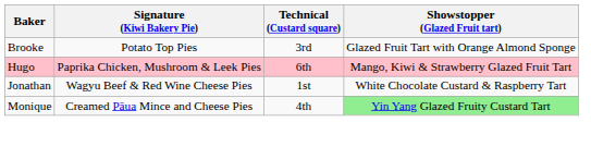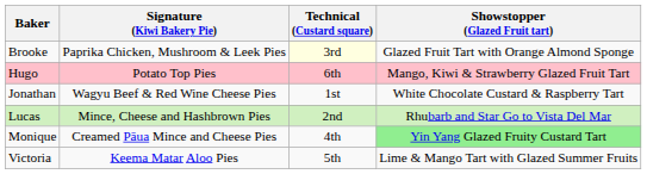Brooke | Signature (Kiwi Bakery Pie): Potato Top Pies -> Paprika Chicken, Mushroom & Leek Pies
Brooke | Technical (Custard square): no background -> lightyellow background
Hugo | Signature (Kiwi Bakery Pie): Paprika Chicken, Mushroom & Leek Pies -> Potato Top Pies
+ row: Lucas | Mince, Cheese and Hashbrown Pies | 2nd | Rhubarb and Star Go to Vista Del Mar
+ row: Victoria | Keema Matar Aloo Pies | 5th | Lime & Mango Tart with Glazed Summer Fruits
